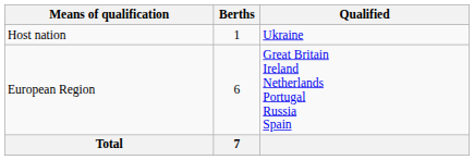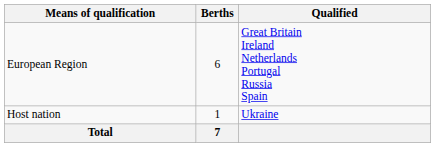rows swapped: Host nation <-> European Region
